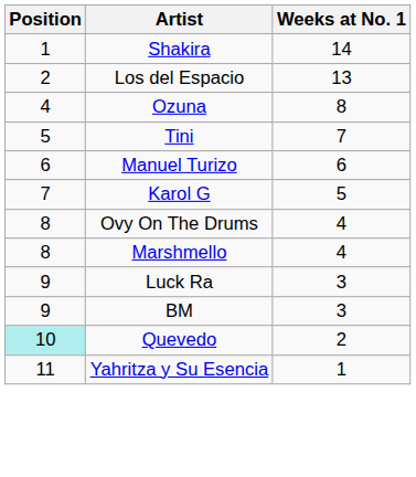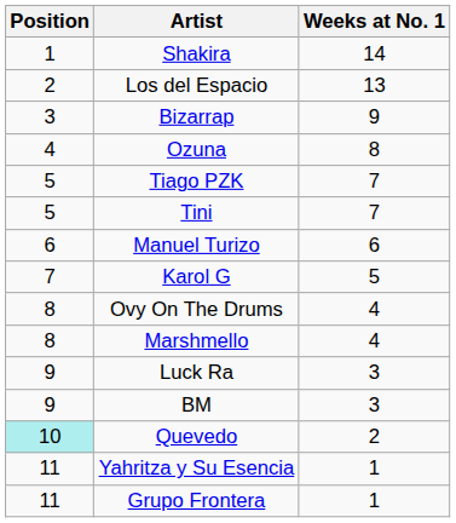+ row: 3 | Bizarrap | 9
+ row: 5 | Tiago PZK | 7
+ row: 11 | Grupo Frontera | 1
